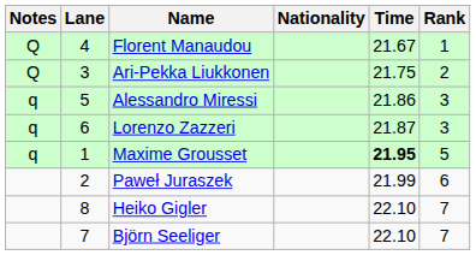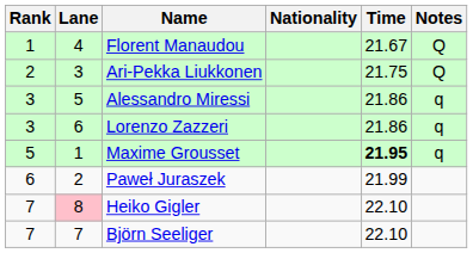columns swapped: Rank <-> Notes
Lorenzo Zazzeri | Time: 21.87 -> 21.86
Heiko Gigler | Lane: no background -> pink background
